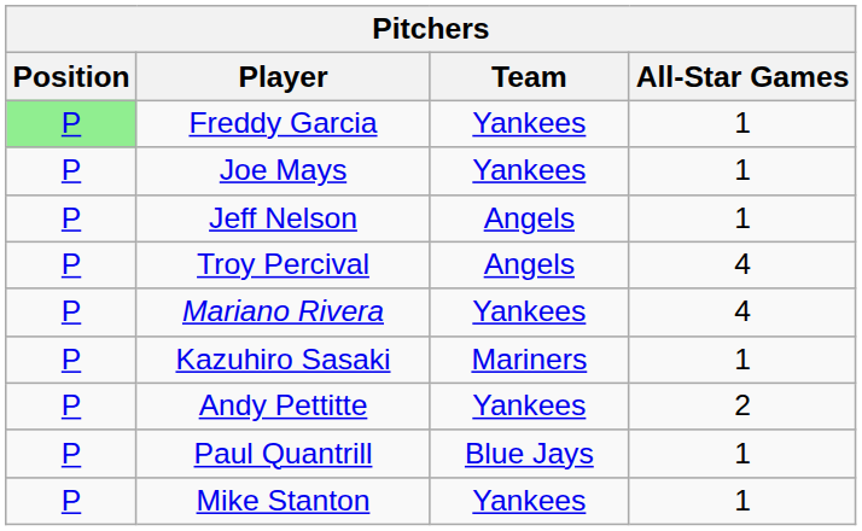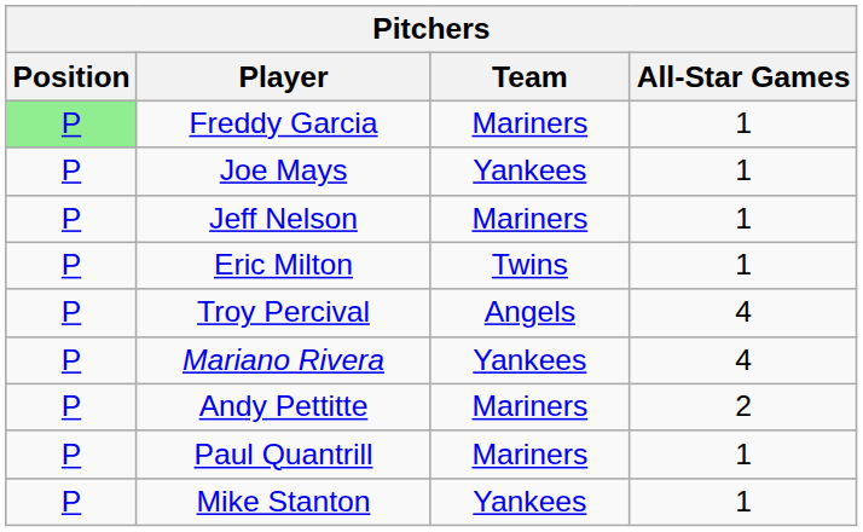Freddy Garcia | Team: Yankees -> Mariners
Jeff Nelson | Team: Angels -> Mariners
+ row: P | Eric Milton | Twins | 1
- row: P | Kazuhiro Sasaki | Mariners | 1
Andy Pettitte | Team: Yankees -> Mariners
Paul Quantrill | Team: Blue Jays -> Mariners
